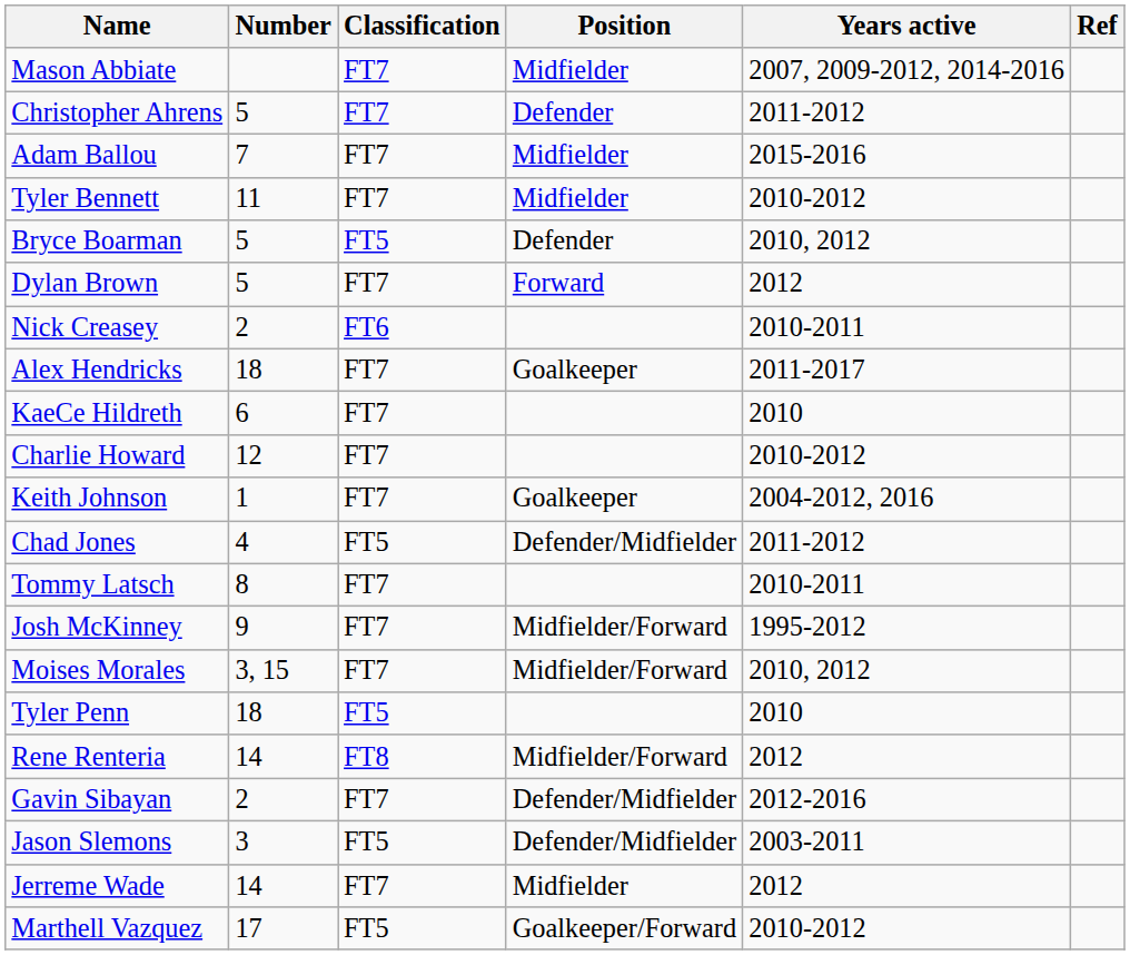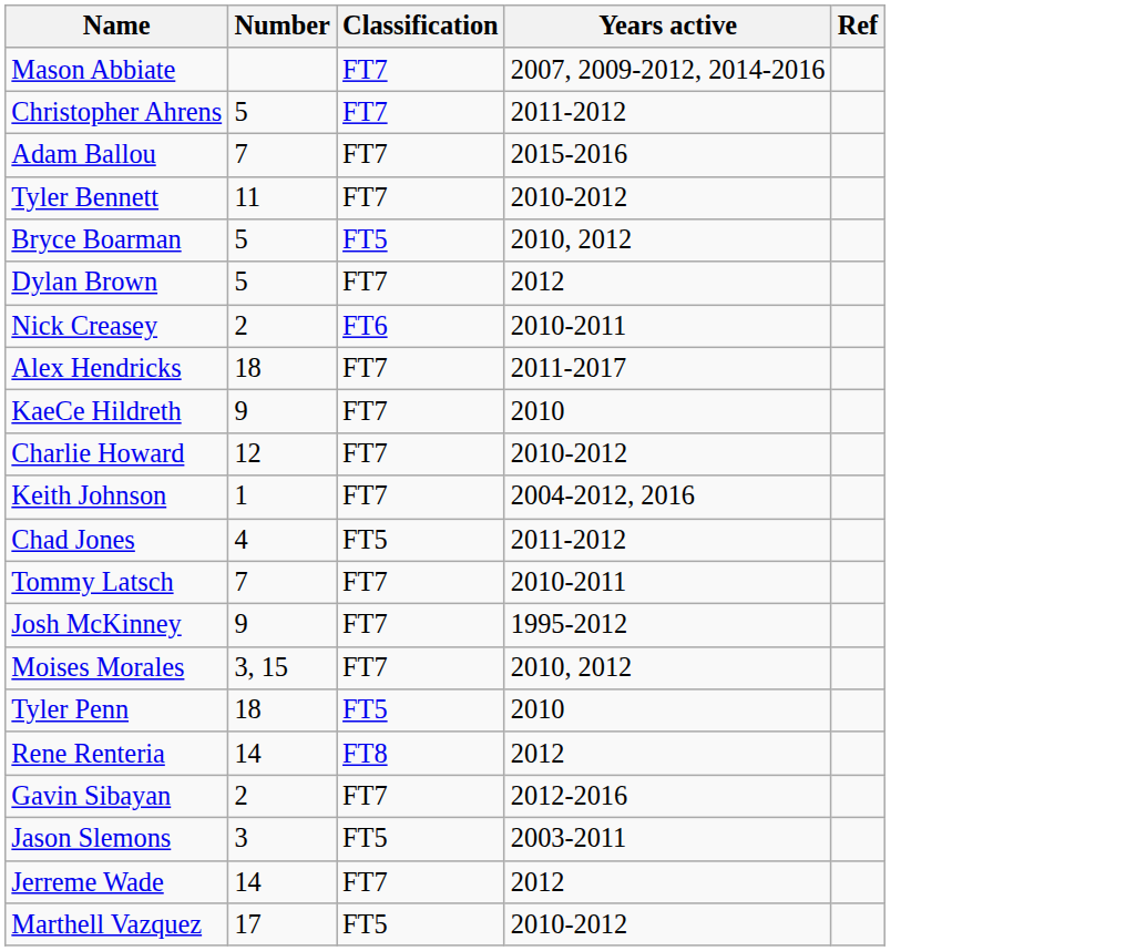- column: Position | Midfielder | Defender | Midfielder | Midfielder | Defender | Forward | Goalkeeper | Goalkeeper | Defender/Midfielder | Midfielder/Forward | Midfielder/Forward | Midfielder/Forward | Defender/Midfielder | Defender/Midfielder | Midfielder | Goalkeeper/Forward
KaeCe Hildreth | Number: 6 -> 9
Tommy Latsch | Number: 8 -> 7
